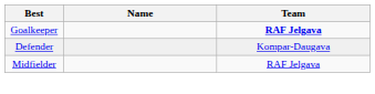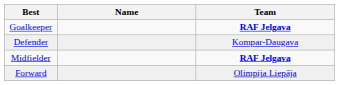Midfielder | Team: normal -> bold
+ row: Forward | Olimpija Liepāja
